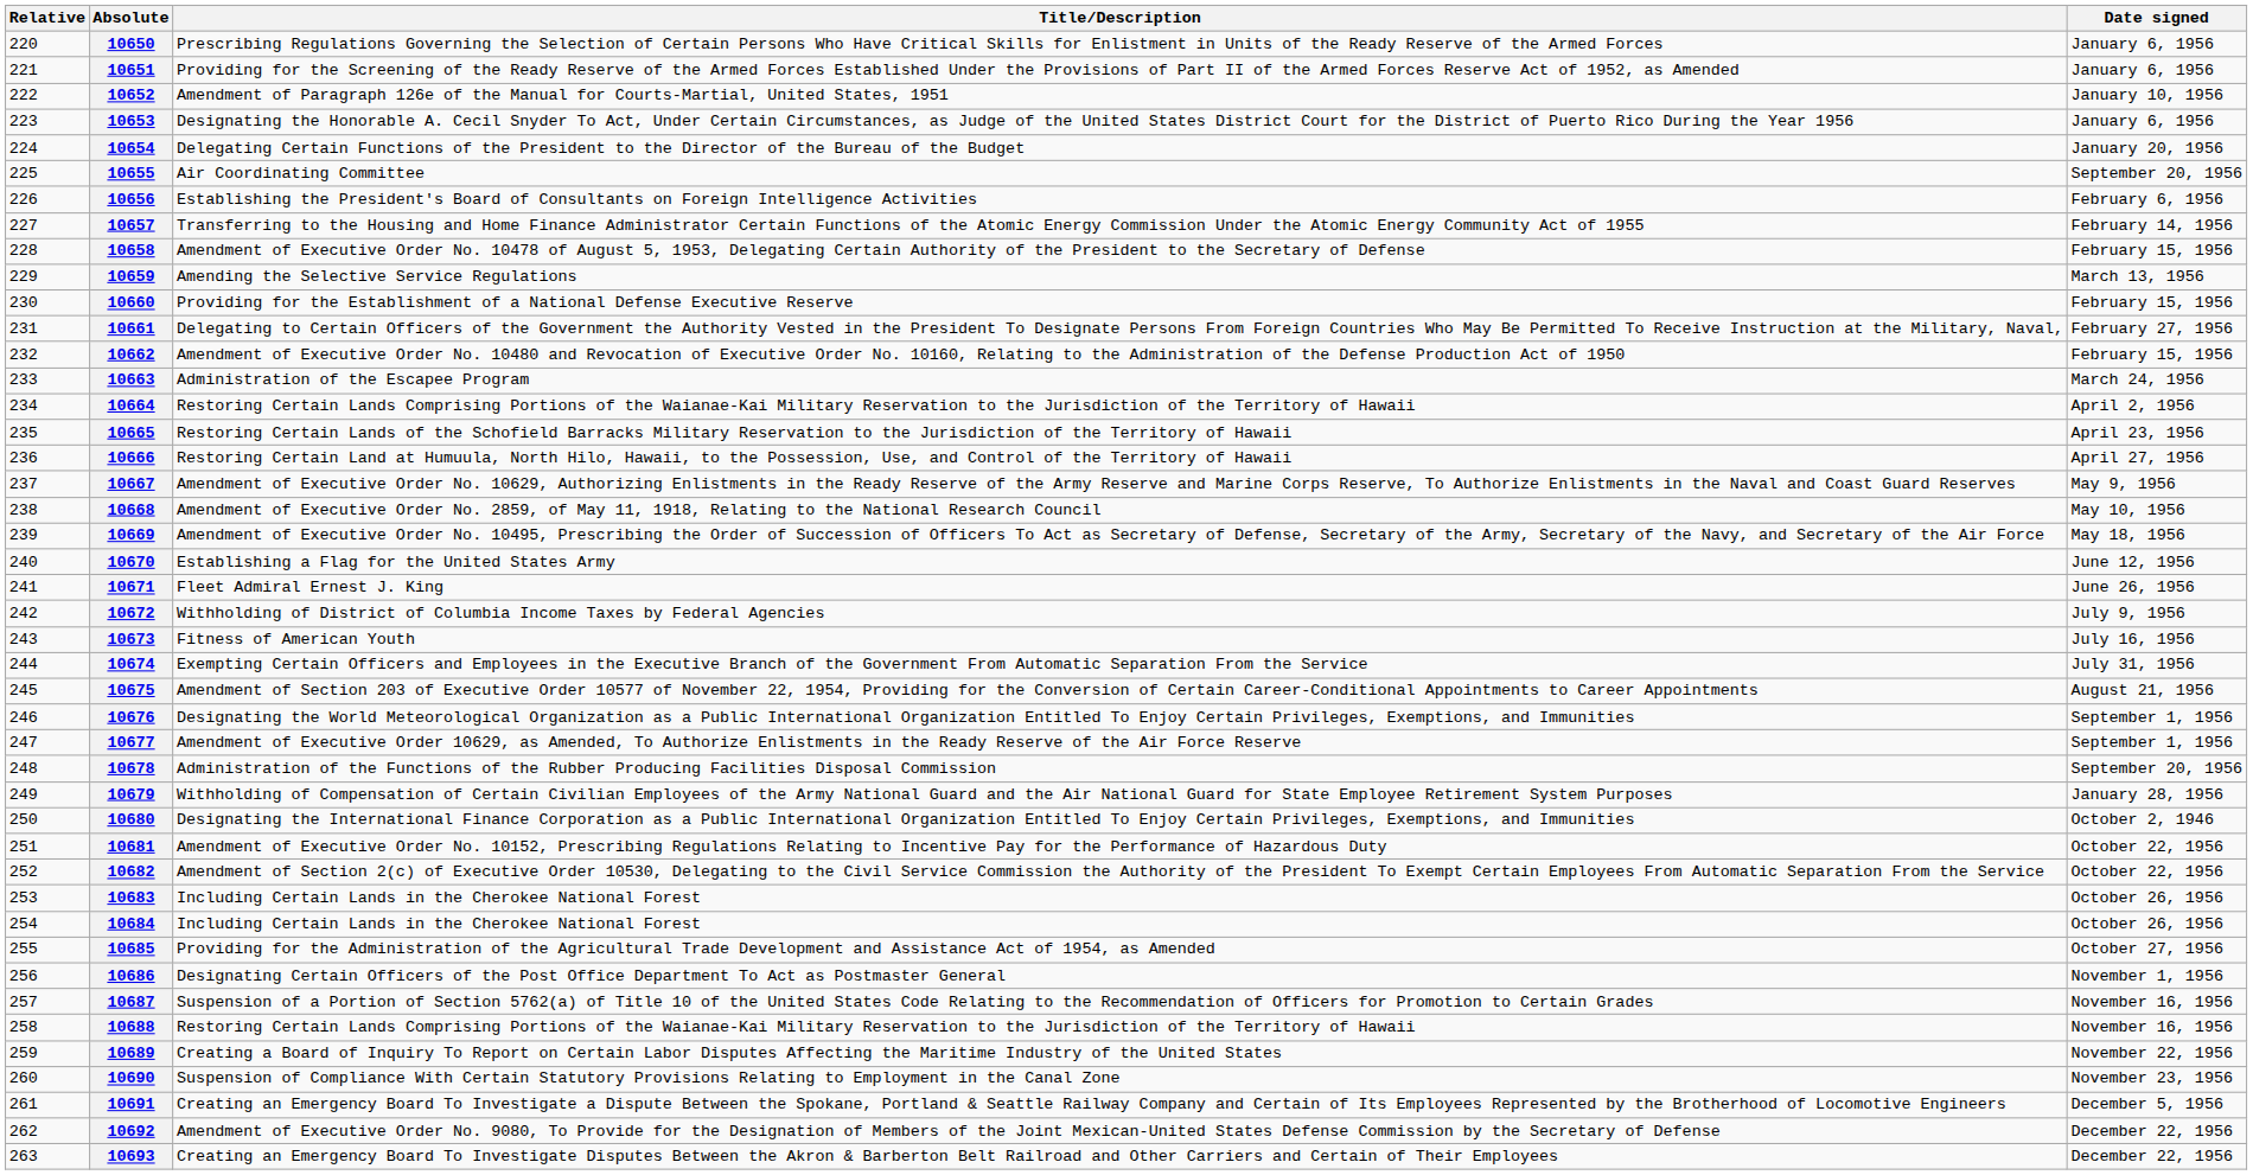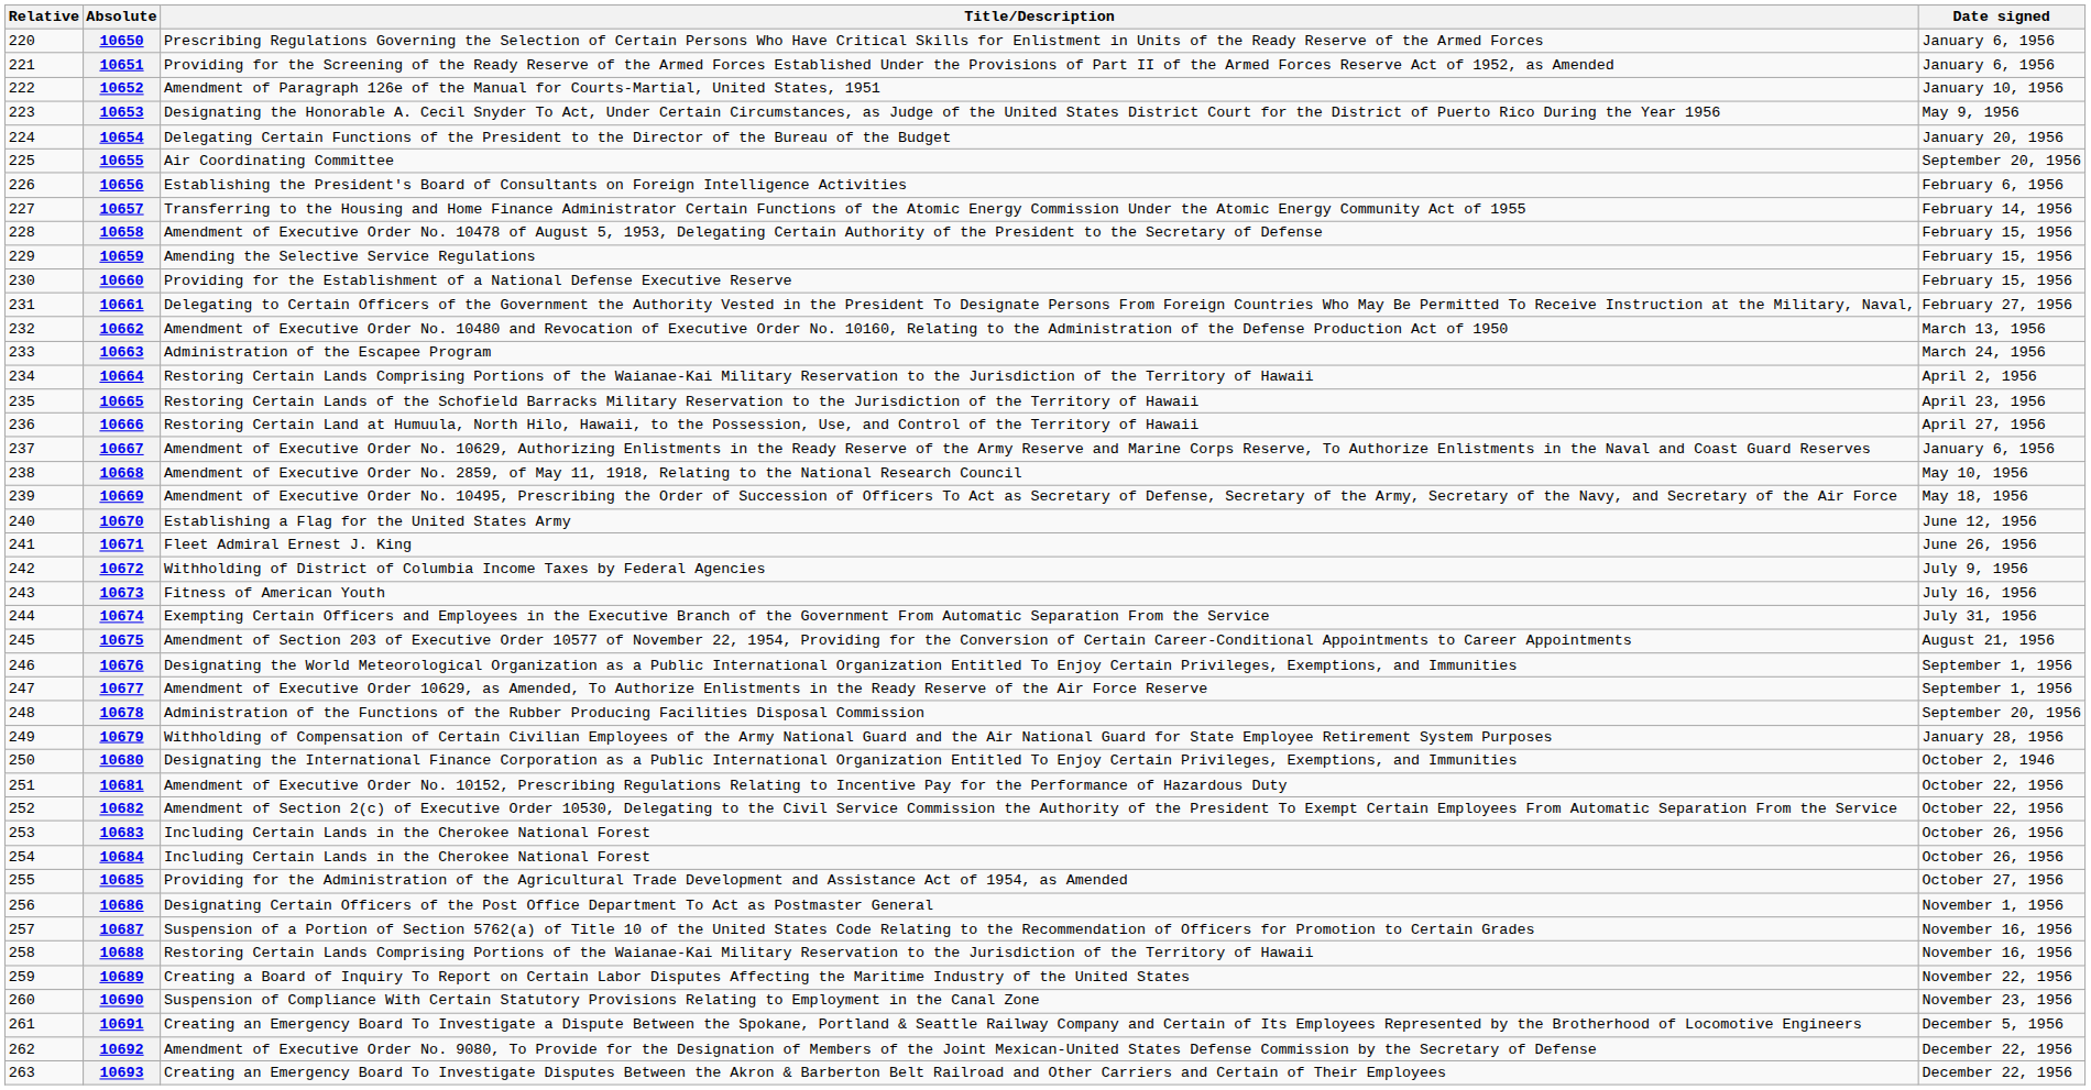10653 | Date signed: January 6, 1956 -> May 9, 1956
10659 | Date signed: March 13, 1956 -> February 15, 1956
10662 | Date signed: February 15, 1956 -> March 13, 1956
10667 | Date signed: May 9, 1956 -> January 6, 1956
